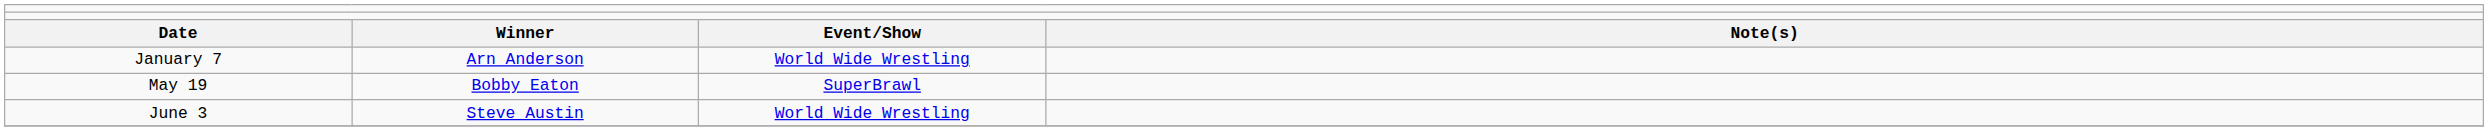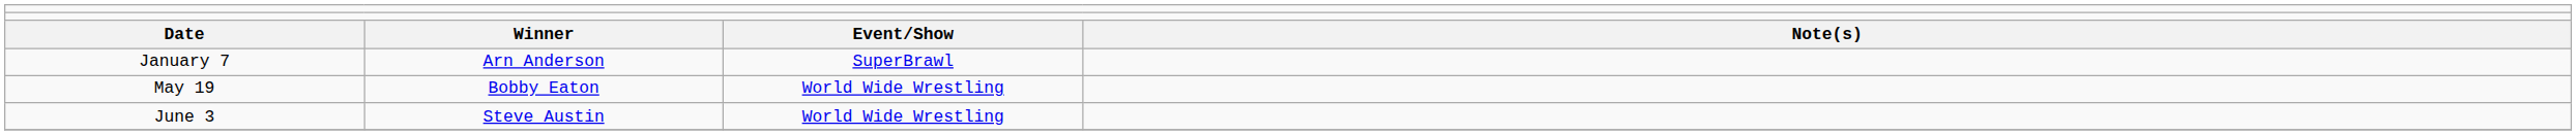January 7 | column 3: World Wide Wrestling -> SuperBrawl
May 19 | column 3: SuperBrawl -> World Wide Wrestling
